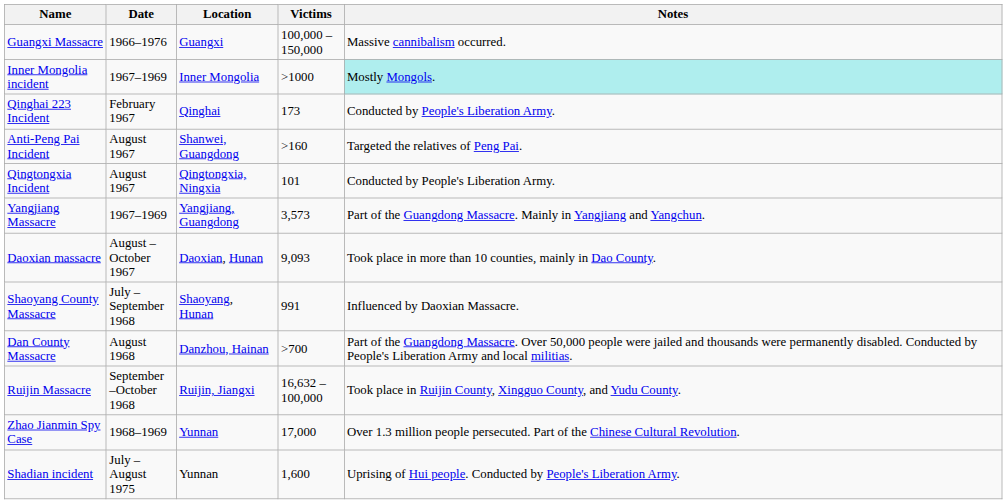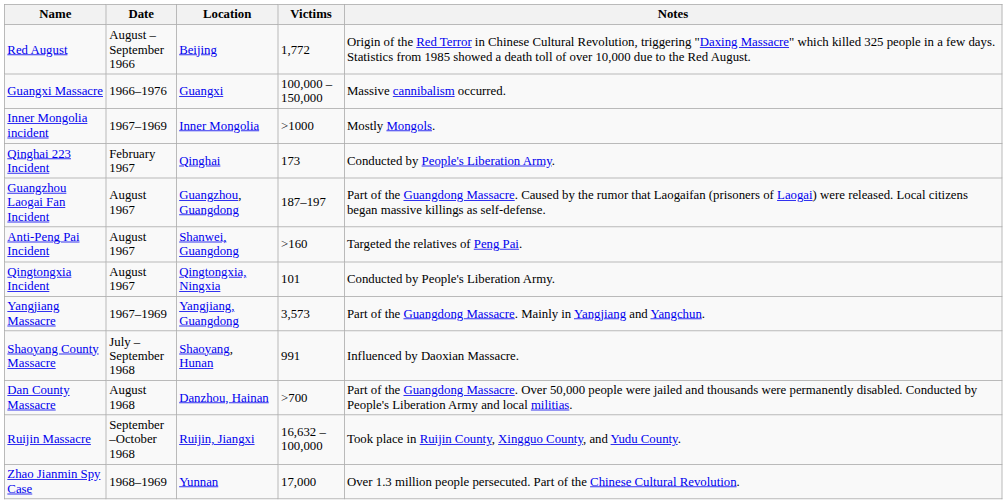+ row: Red August | August – September 1966 | Beijing | 1,772 | Origin of the Red Terror in Chinese Cultural Revolution, triggering "Daxing Massacre" which killed 325 people in a few days. Statistics from 1985 showed a death toll of over 10,000 due to the Red August.
Inner Mongolia incident | Notes: paleturquoise background -> no background
+ row: Guangzhou Laogai Fan Incident | August 1967 | Guangzhou, Guangdong | 187–197 | Part of the Guangdong Massacre. Caused by the rumor that Laogaifan (prisoners of Laogai) were released. Local citizens began massive killings as self-defense.
- row: Daoxian massacre | August – October 1967 | Daoxian, Hunan | 9,093 | Took place in more than 10 counties, mainly in Dao County.
- row: Shadian incident | July – August 1975 | Yunnan | 1,600 | Uprising of Hui people. Conducted by People's Liberation Army.
